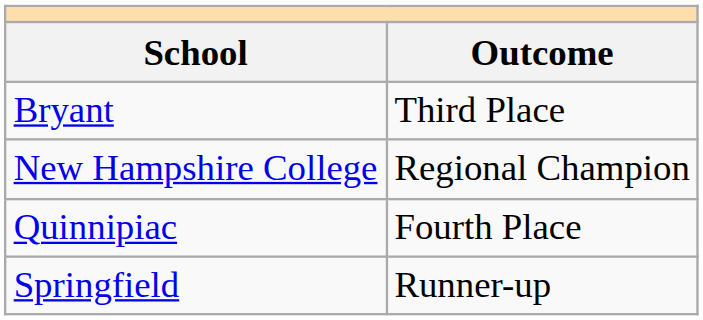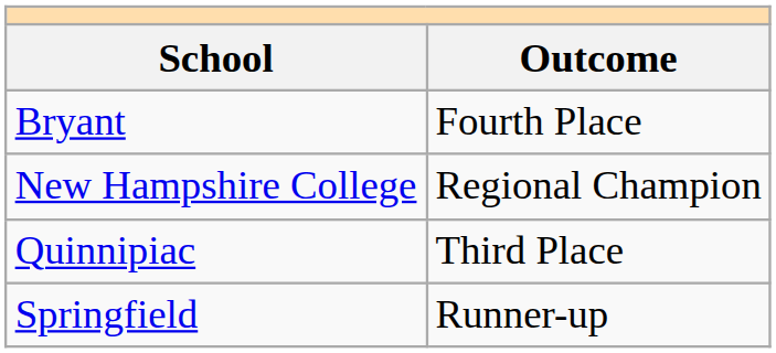Bryant | Outcome: Third Place -> Fourth Place
Quinnipiac | Outcome: Fourth Place -> Third Place
